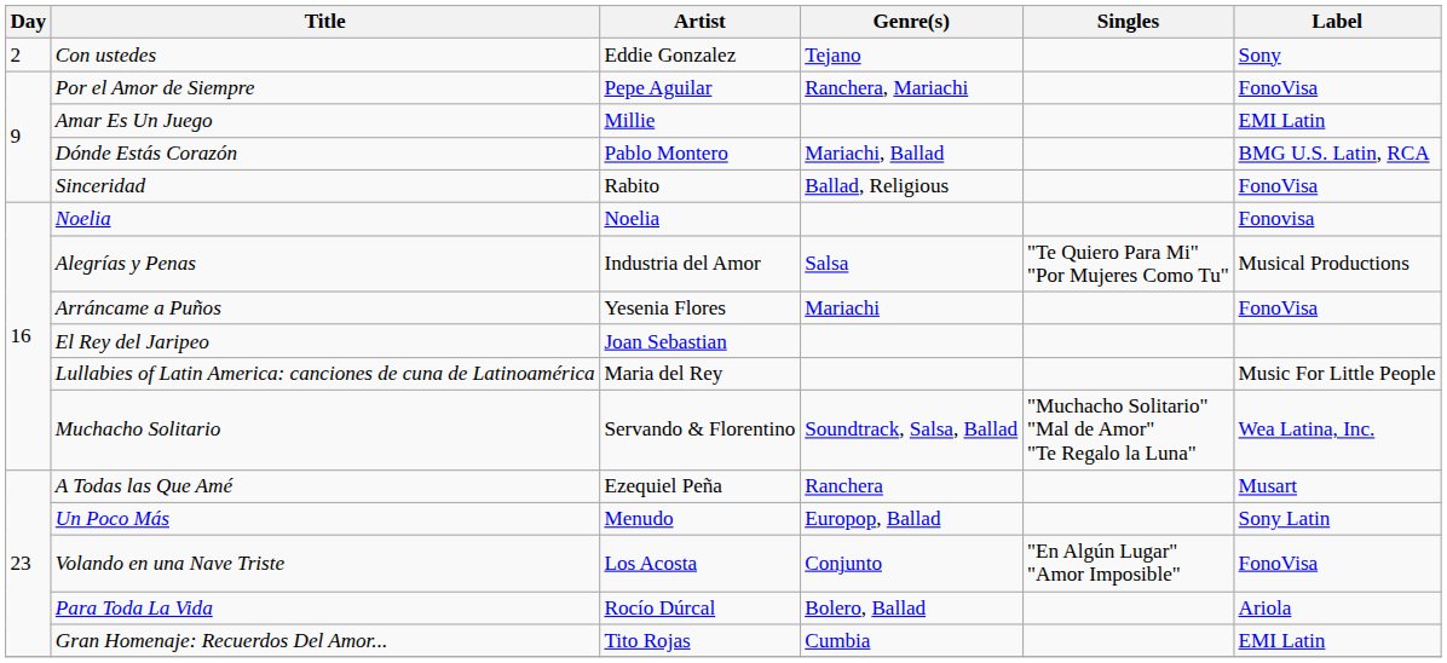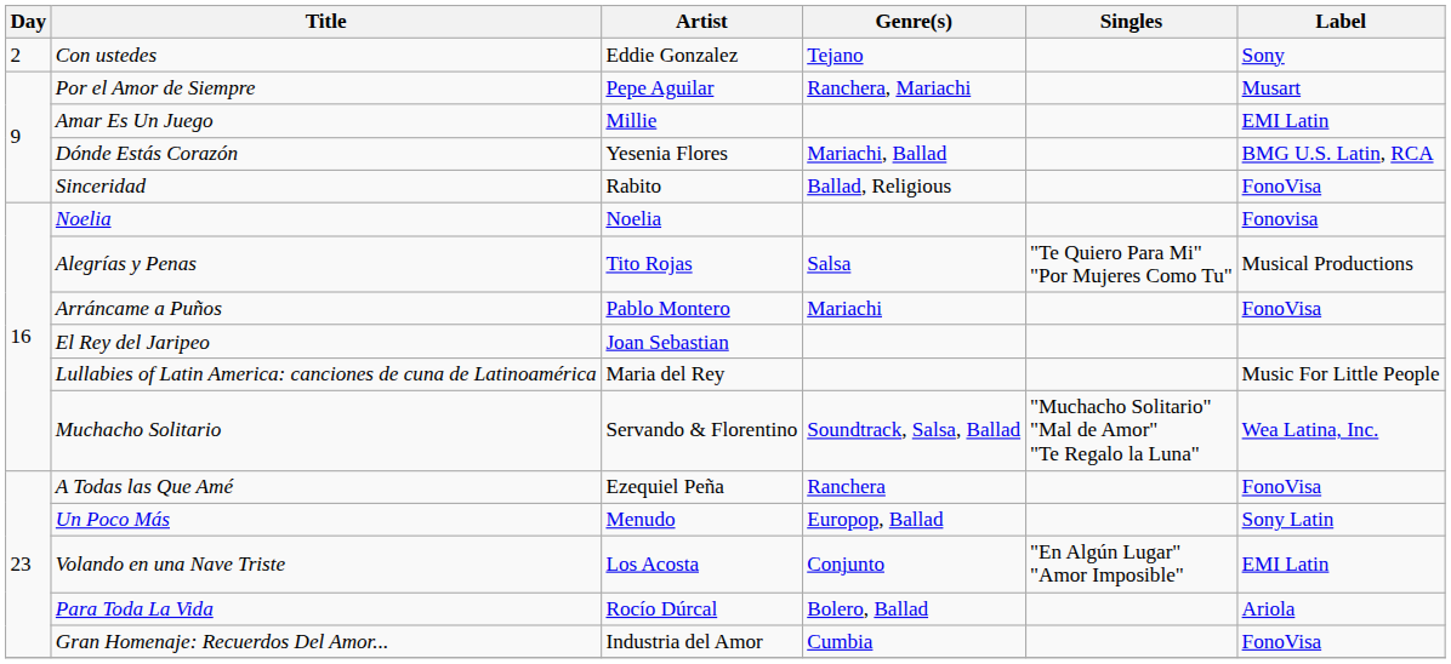Por el Amor de Siempre | Label: FonoVisa -> Musart
Dónde Estás Corazón | Artist: Pablo Montero -> Yesenia Flores
Alegrías y Penas | Artist: Industria del Amor -> Tito Rojas
Arráncame a Puños | Artist: Yesenia Flores -> Pablo Montero
A Todas las Que Amé | Label: Musart -> FonoVisa
Volando en una Nave Triste | Label: FonoVisa -> EMI Latin
Gran Homenaje: Recuerdos Del Amor... | Artist: Tito Rojas -> Industria del Amor
Gran Homenaje: Recuerdos Del Amor... | Label: EMI Latin -> FonoVisa
